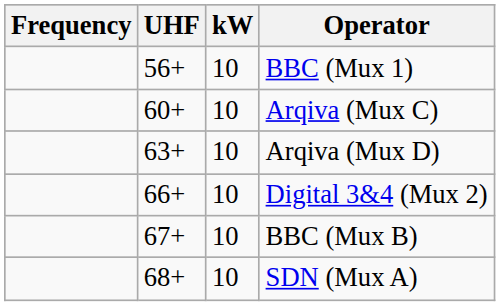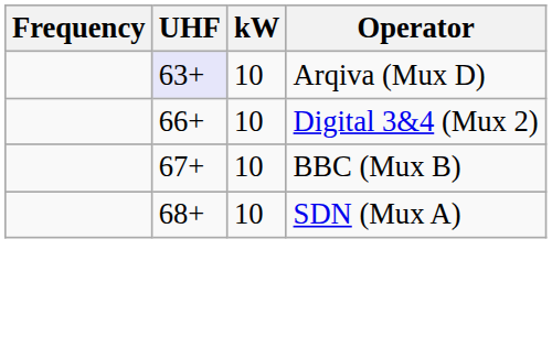- row: 56+ | 10 | BBC (Mux 1)
- row: 60+ | 10 | Arqiva (Mux C)
Arqiva (Mux D) | UHF: no background -> lavender background
